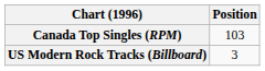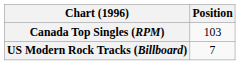US Modern Rock Tracks (Billboard) | Position: 3 -> 7
